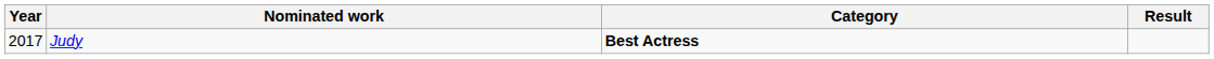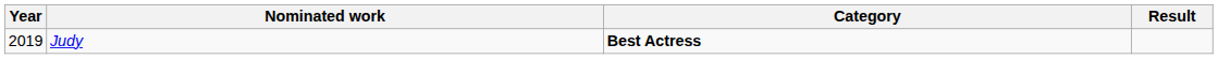Judy | Year: 2017 -> 2019
